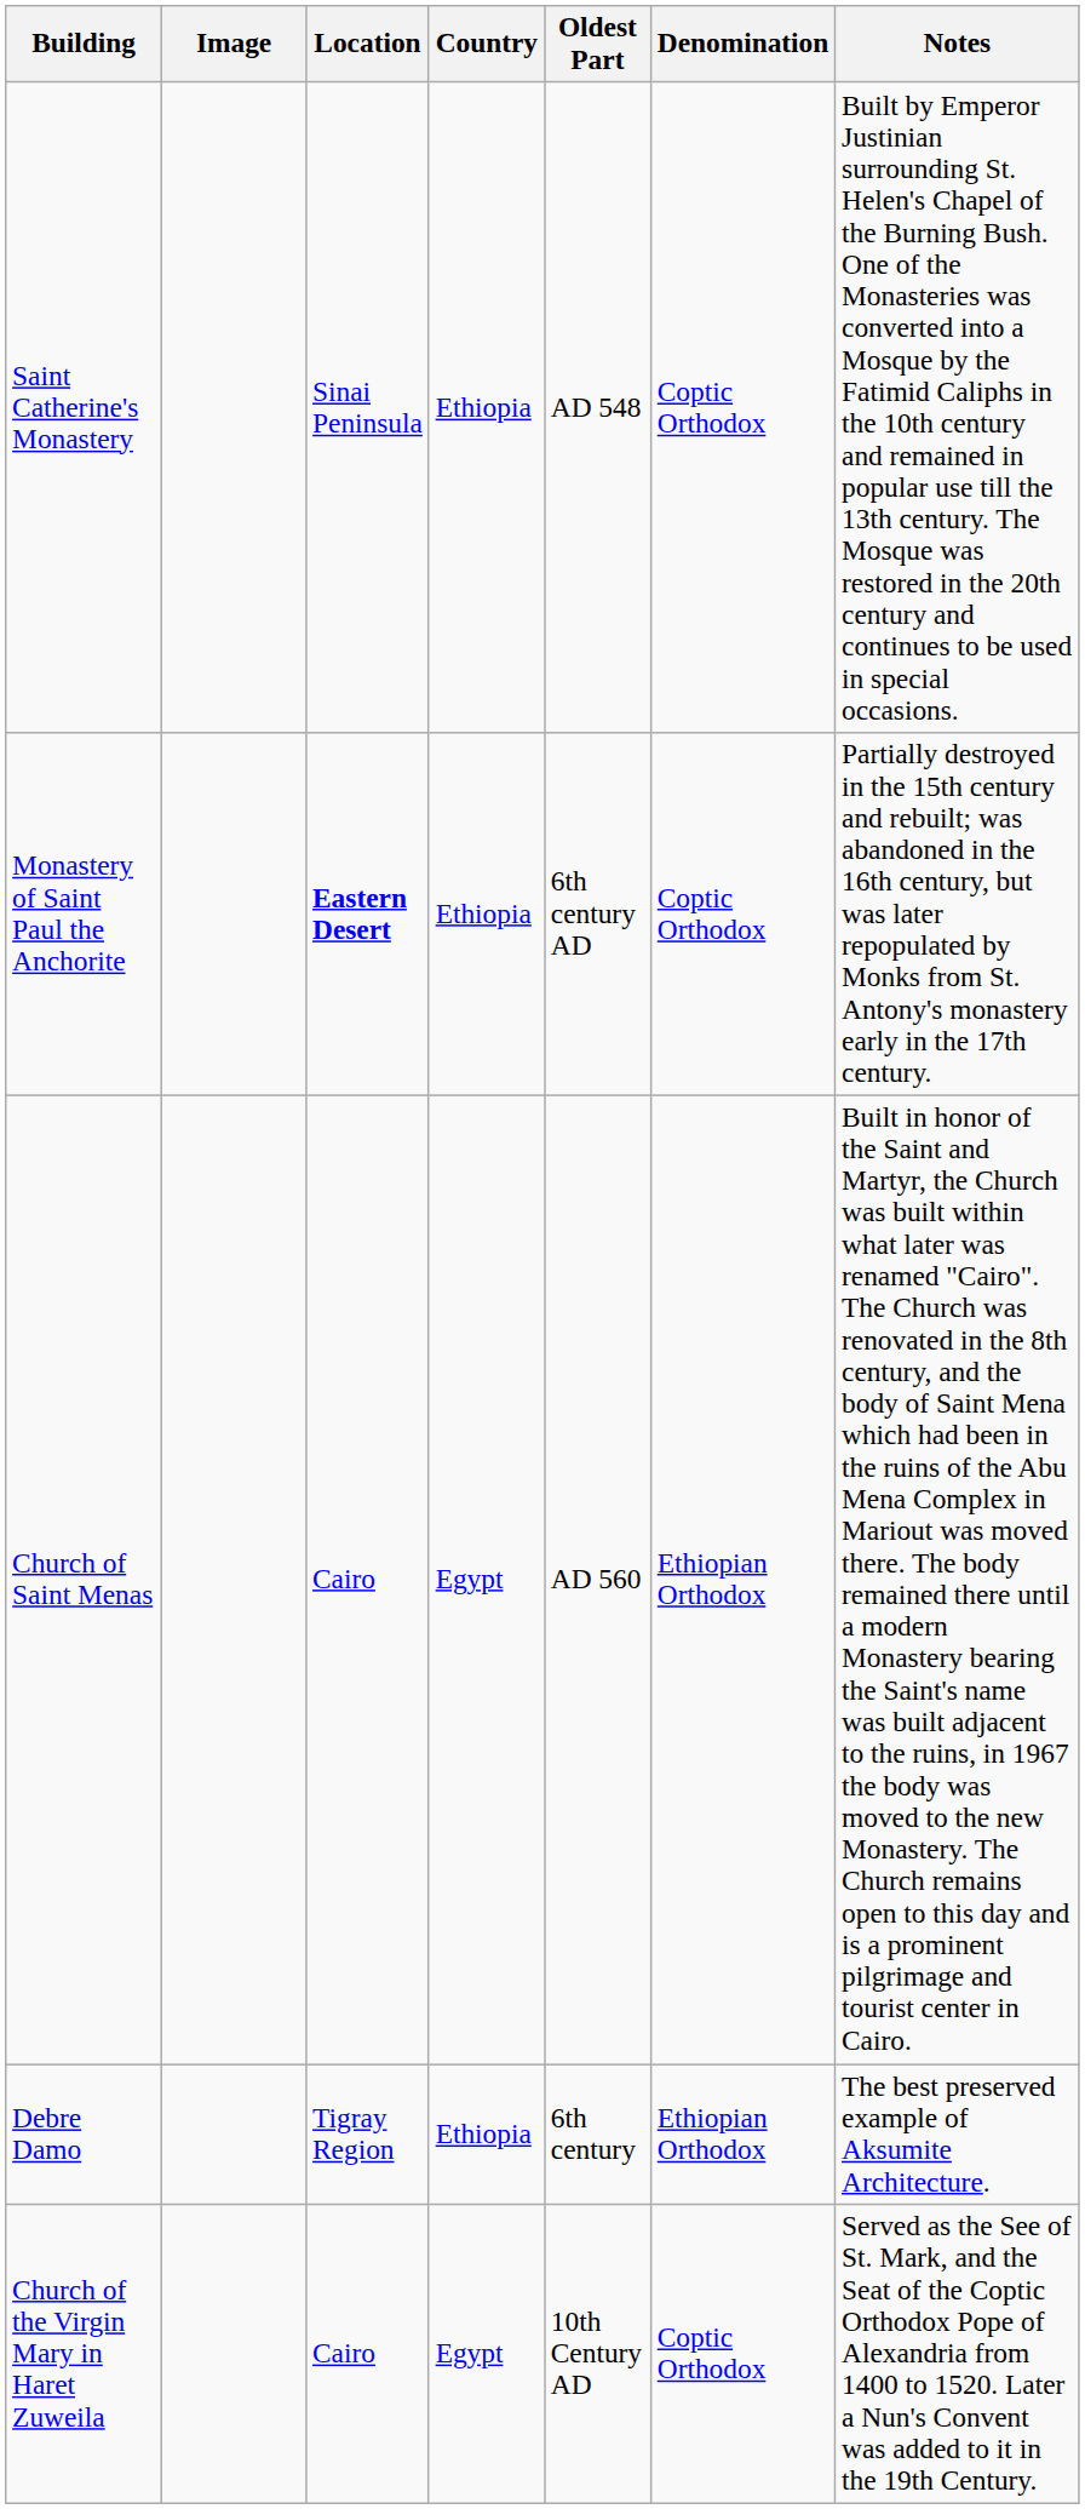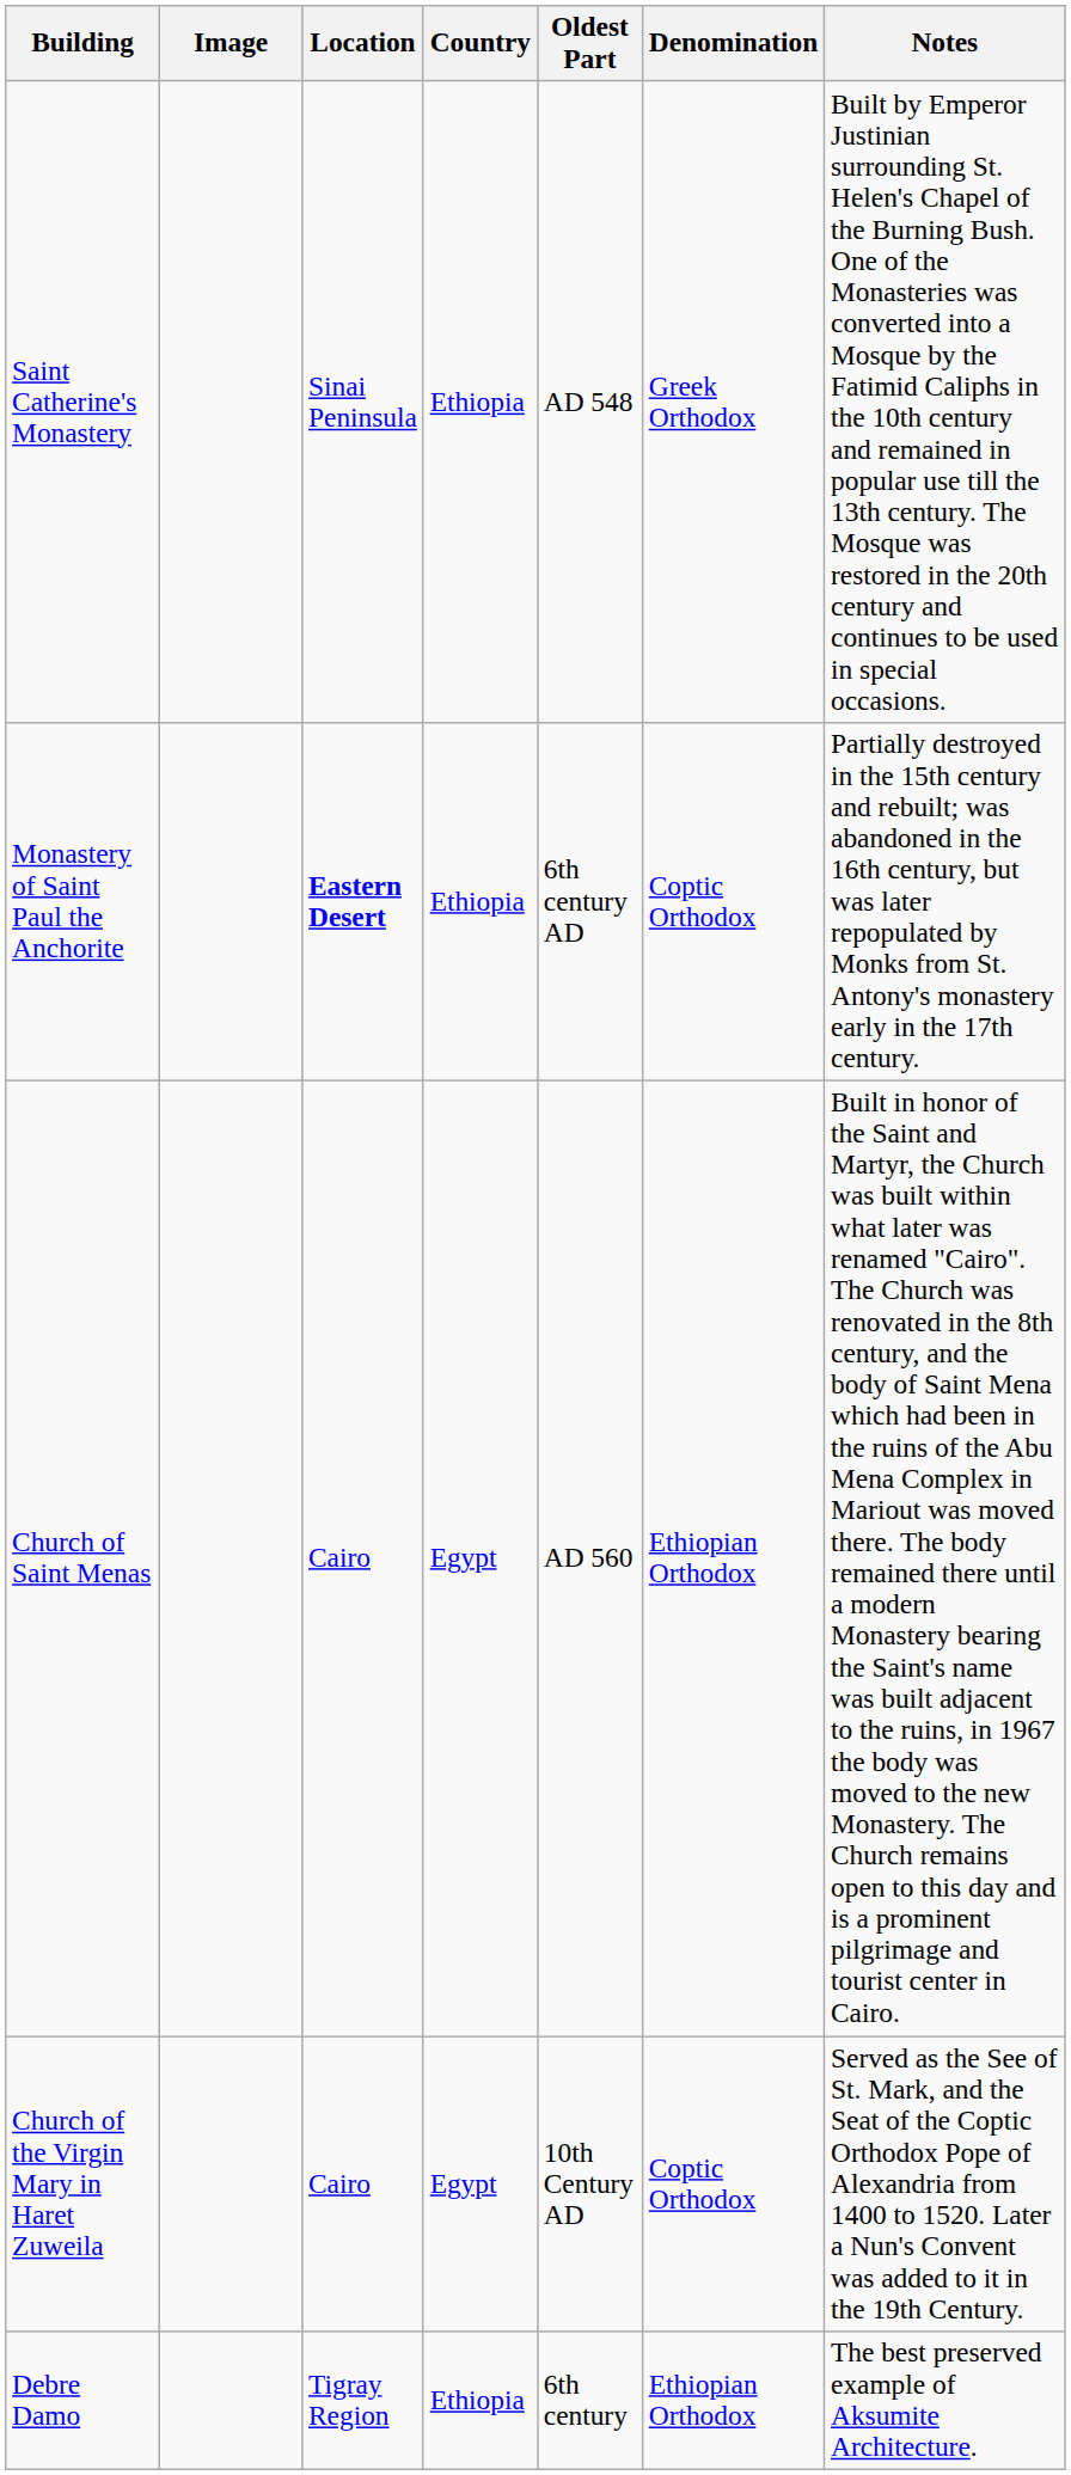Saint Catherine's Monastery | Denomination: Coptic Orthodox -> Greek Orthodox
rows swapped: Debre Damo <-> Church of the Virgin Mary in Haret Zuweila
